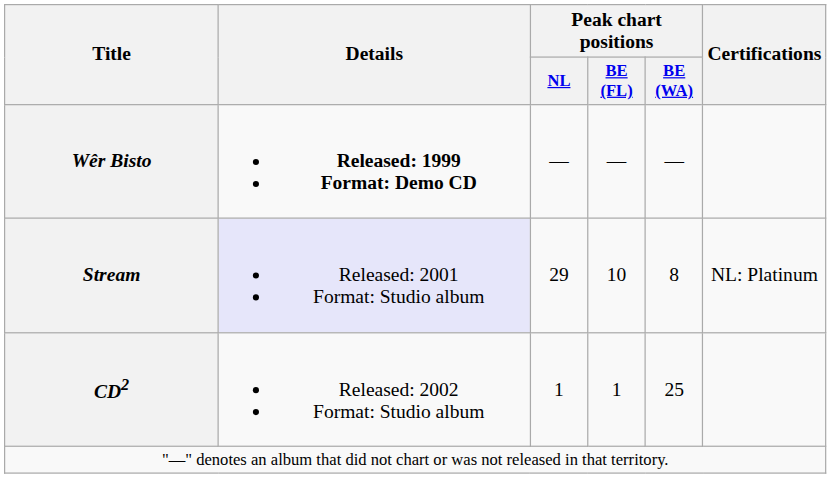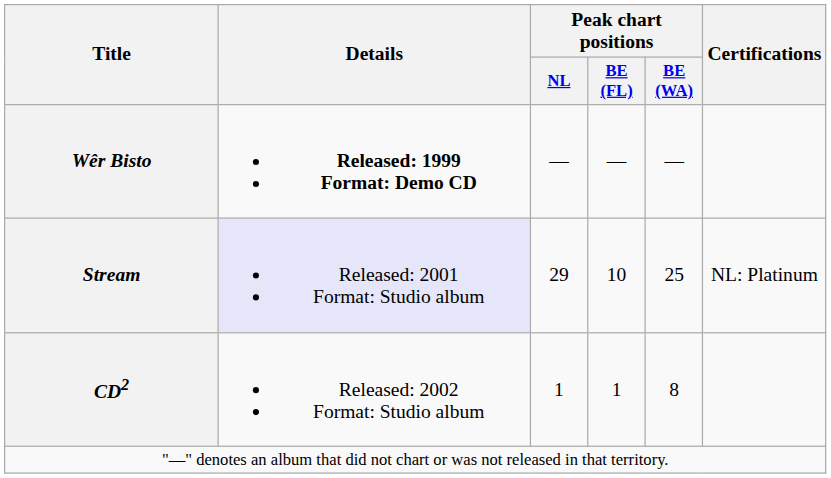Stream | Peak chart positions / BE (WA): 8 -> 25
CD2 | Peak chart positions / BE (WA): 25 -> 8
